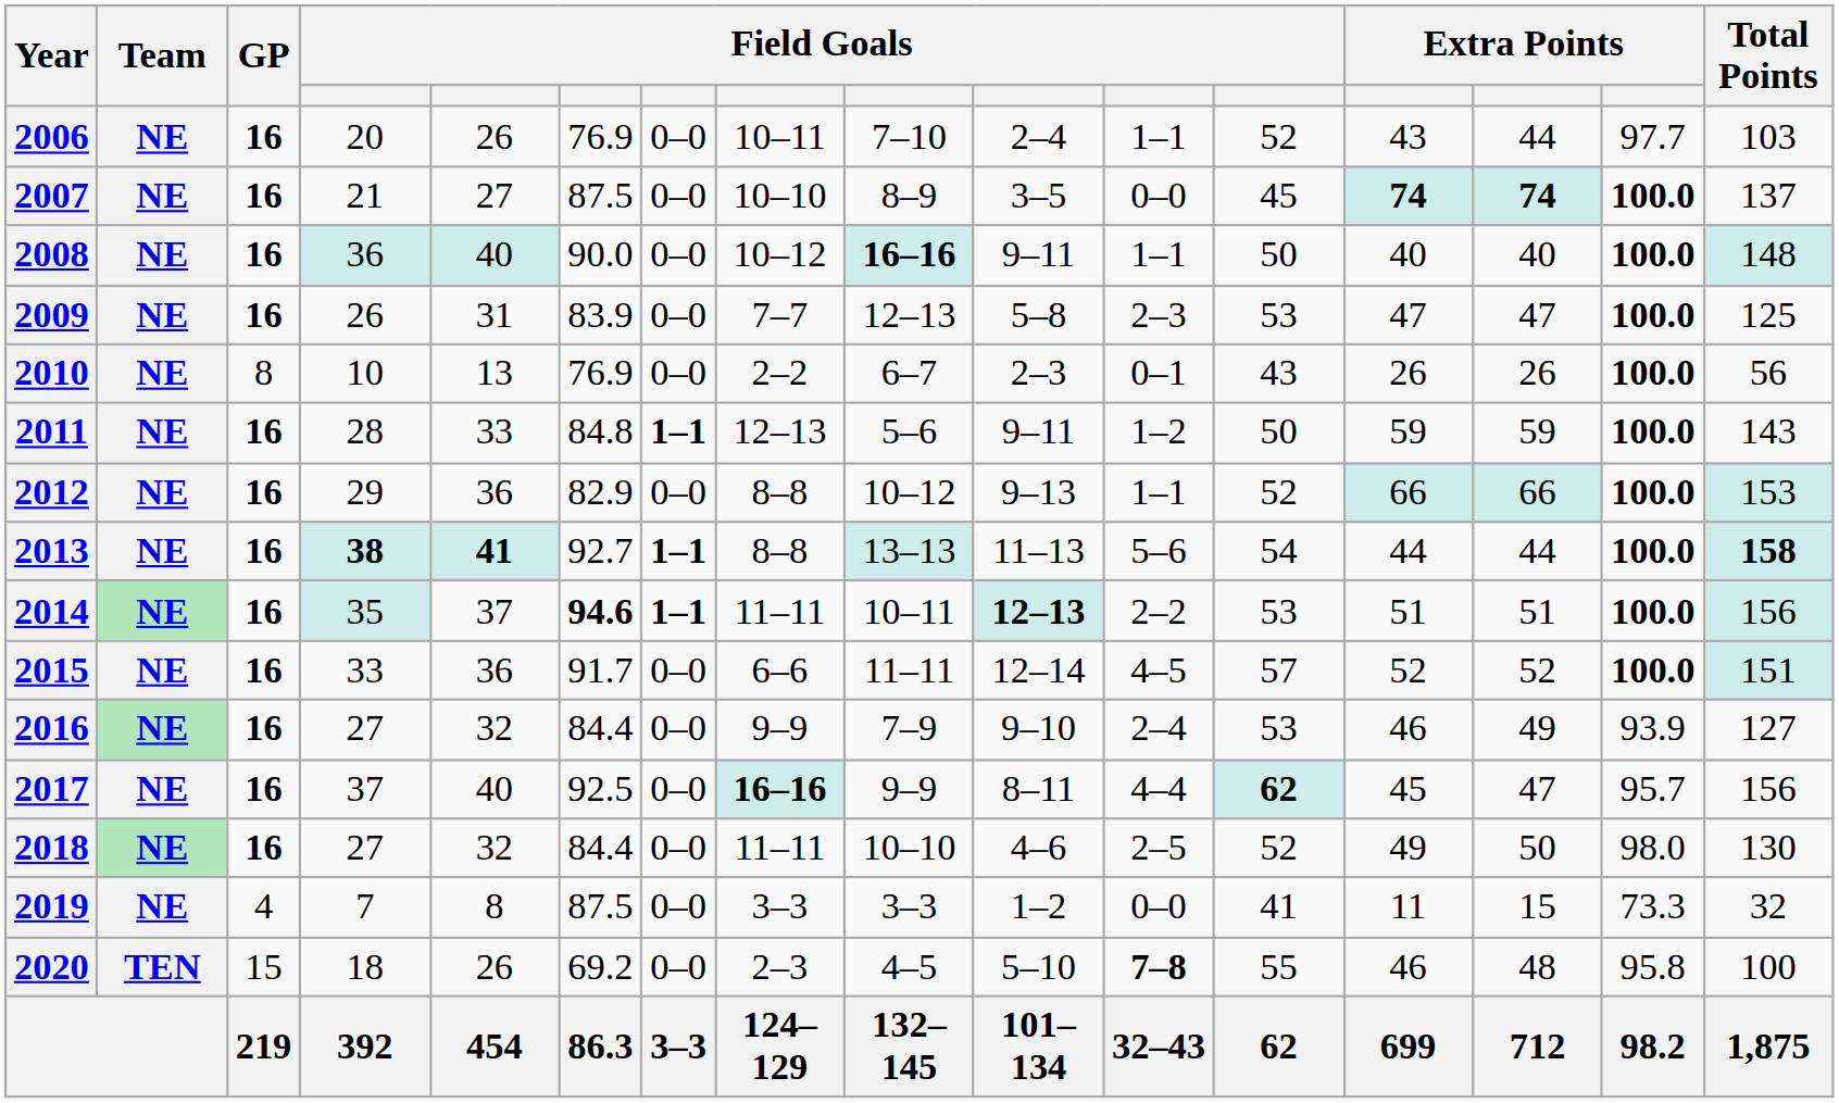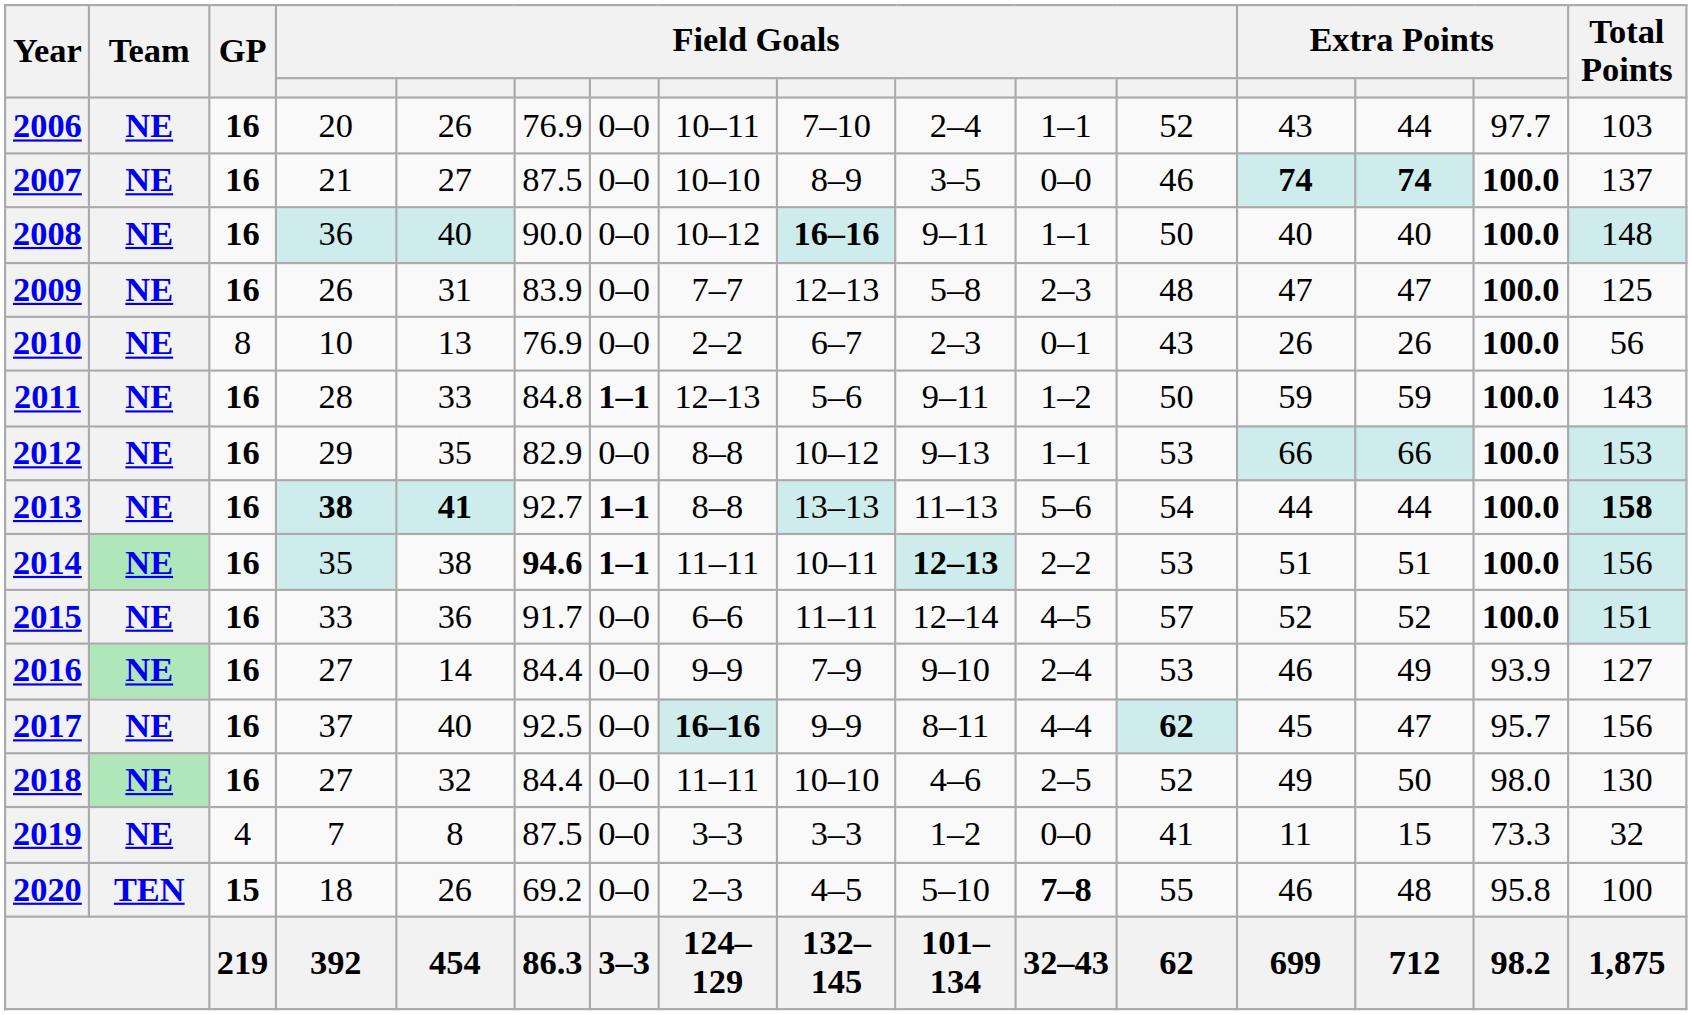2007 | column 12: 45 -> 46
2009 | column 12: 53 -> 48
2012 | column 5: 36 -> 35
2012 | column 12: 52 -> 53
2014 | column 5: 37 -> 38
2016 | column 5: 32 -> 14
2020 | GP: normal -> bold
